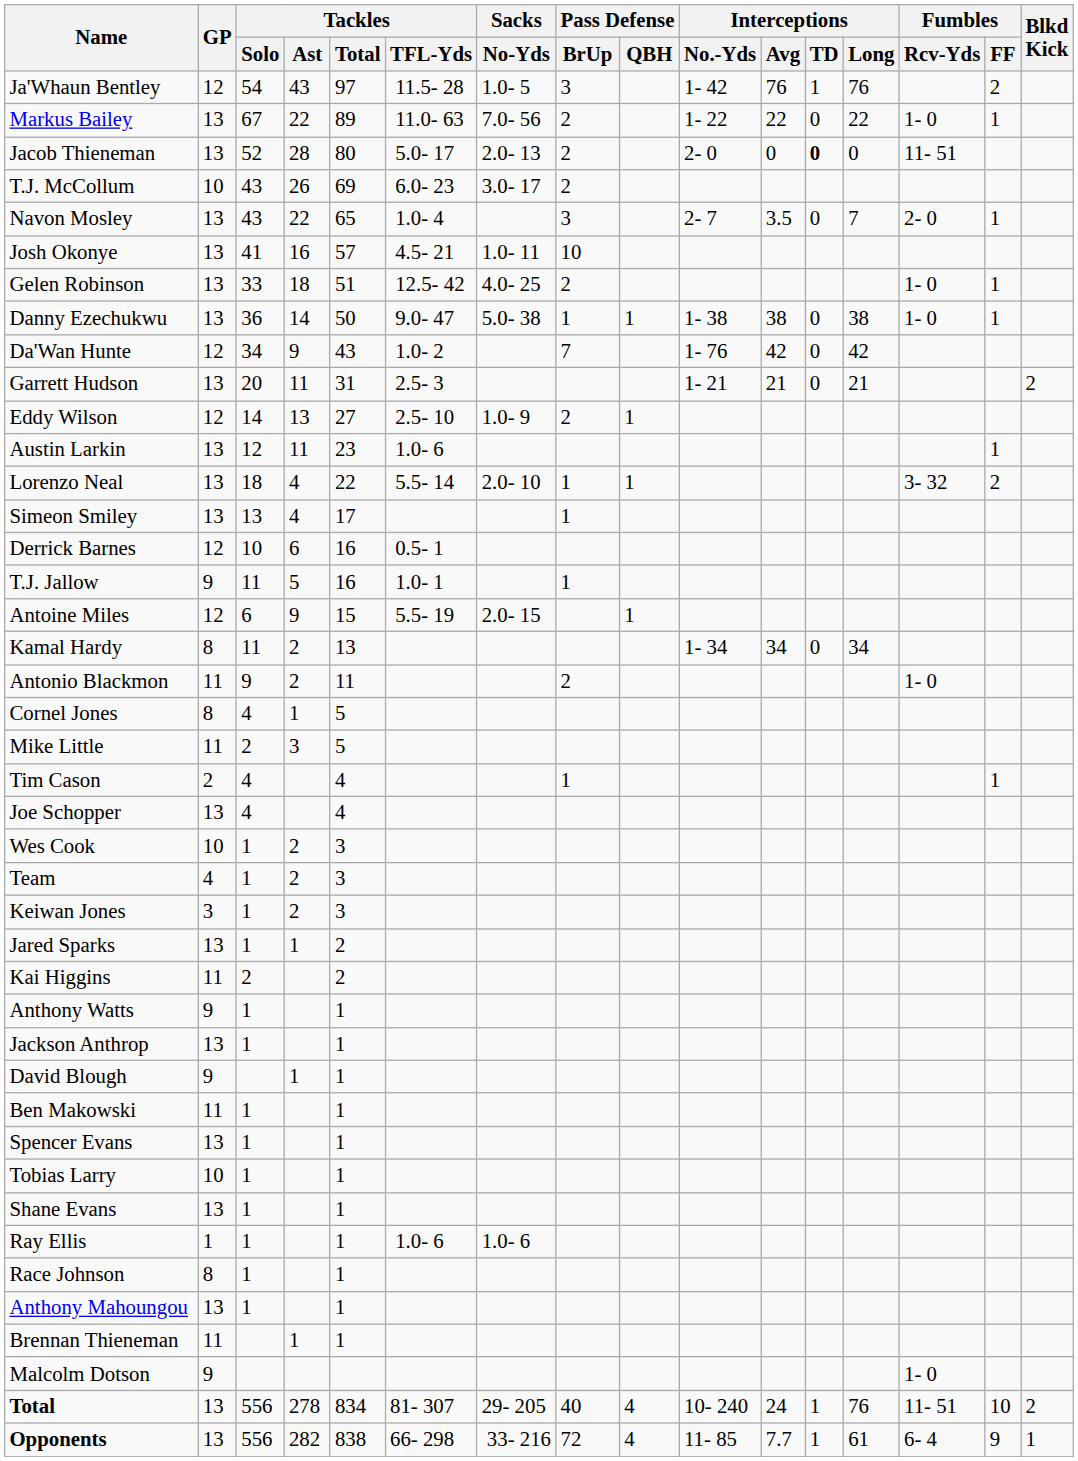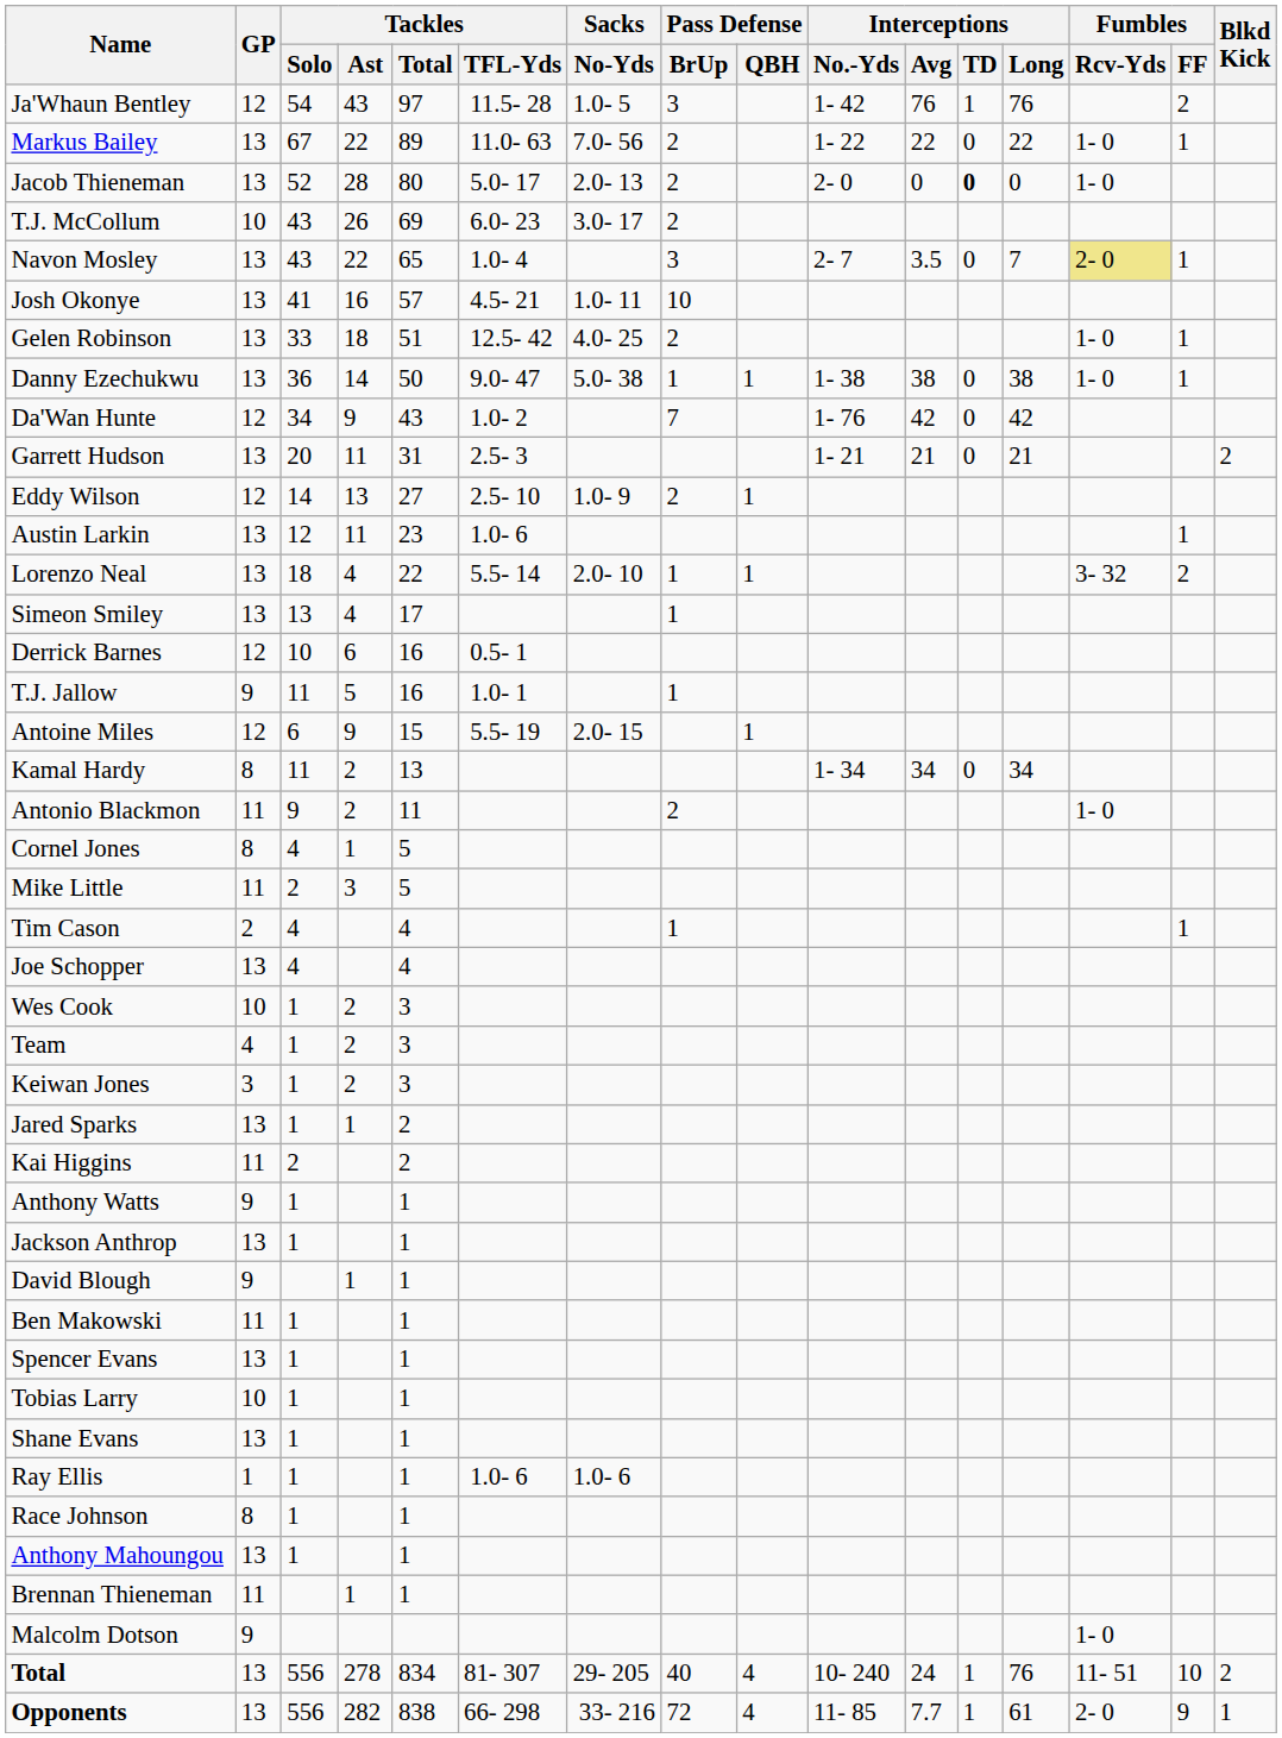Jacob Thieneman | Fumbles / Rcv-Yds: 11- 51 -> 1- 0
Navon Mosley | Fumbles / Rcv-Yds: no background -> khaki background
Opponents | Fumbles / Rcv-Yds: 6- 4 -> 2- 0
